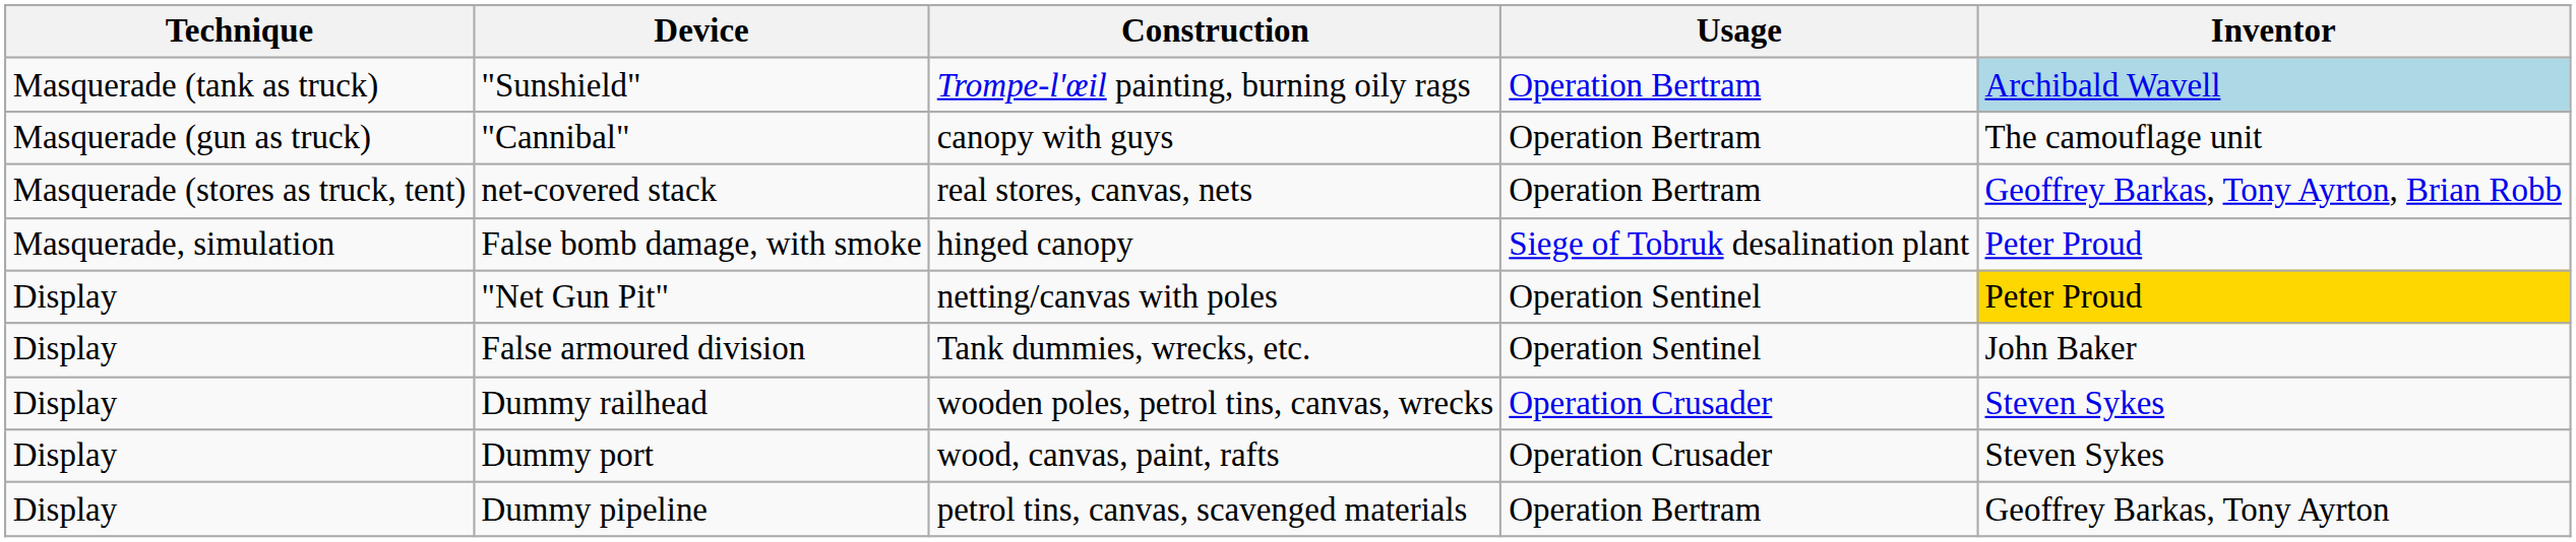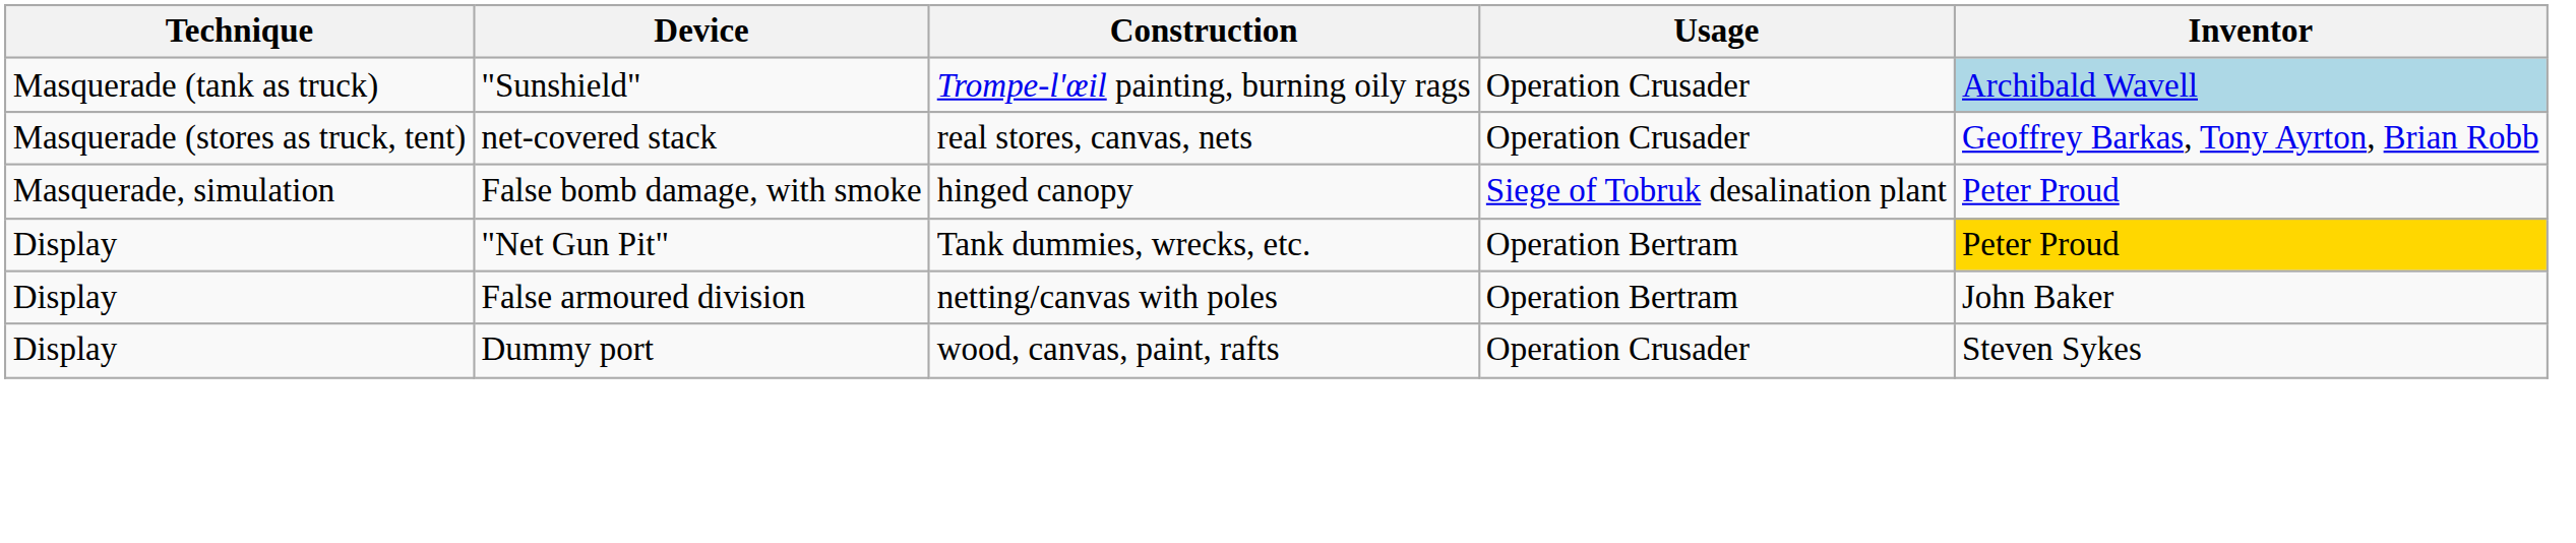"Sunshield" | Usage: Operation Bertram -> Operation Crusader
- row: Masquerade (gun as truck) | "Cannibal" | canopy with guys | Operation Bertram | The camouflage unit
net-covered stack | Usage: Operation Bertram -> Operation Crusader
"Net Gun Pit" | Construction: netting/canvas with poles -> Tank dummies, wrecks, etc.
"Net Gun Pit" | Usage: Operation Sentinel -> Operation Bertram
False armoured division | Construction: Tank dummies, wrecks, etc. -> netting/canvas with poles
False armoured division | Usage: Operation Sentinel -> Operation Bertram
- row: Display | Dummy railhead | wooden poles, petrol tins, canvas, wrecks | Operation Crusader | Steven Sykes
- row: Display | Dummy pipeline | petrol tins, canvas, scavenged materials | Operation Bertram | Geoffrey Barkas, Tony Ayrton
